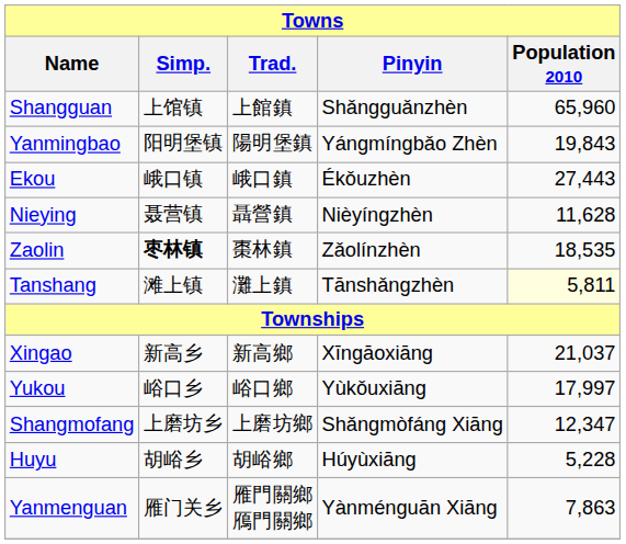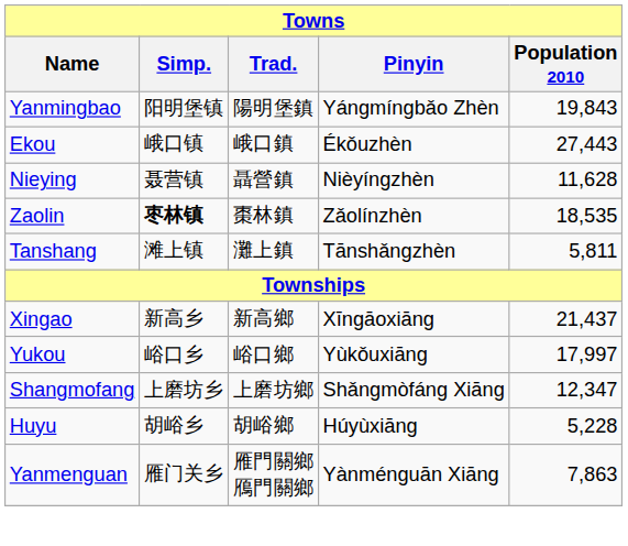- row: Shangguan | 上馆镇 | 上館鎮 | Shǎngguǎnzhèn | 65,960
Tanshang | Population 2010: lightyellow background -> no background
Xingao | Population 2010: 21,037 -> 21,437
